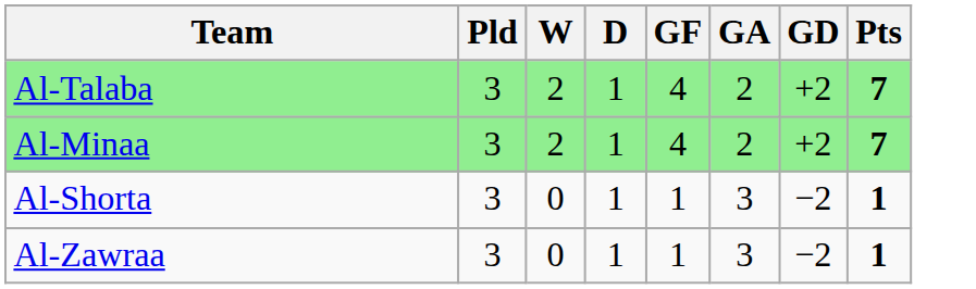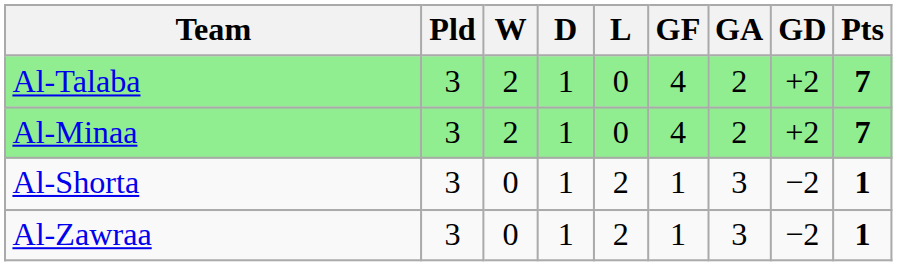+ column: L | 0 | 0 | 2 | 2
